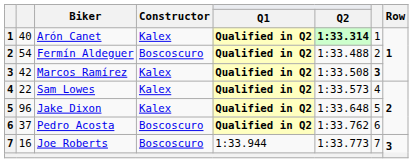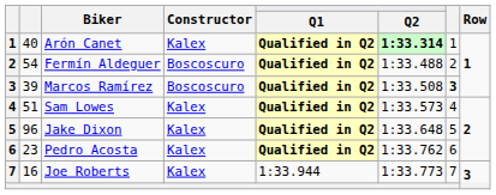Marcos Ramírez | column 2: 42 -> 39
Marcos Ramírez | Constructor: Kalex -> Boscoscuro
Sam Lowes | column 2: 22 -> 51
Pedro Acosta | column 2: 37 -> 23
Pedro Acosta | Constructor: Boscoscuro -> Kalex
Joe Roberts | Constructor: Boscoscuro -> Kalex
